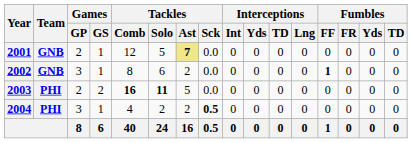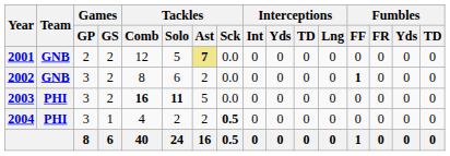2001 | Games / GS: 1 -> 2
2002 | Games / GS: 1 -> 2
2003 | Games / GP: 2 -> 3
